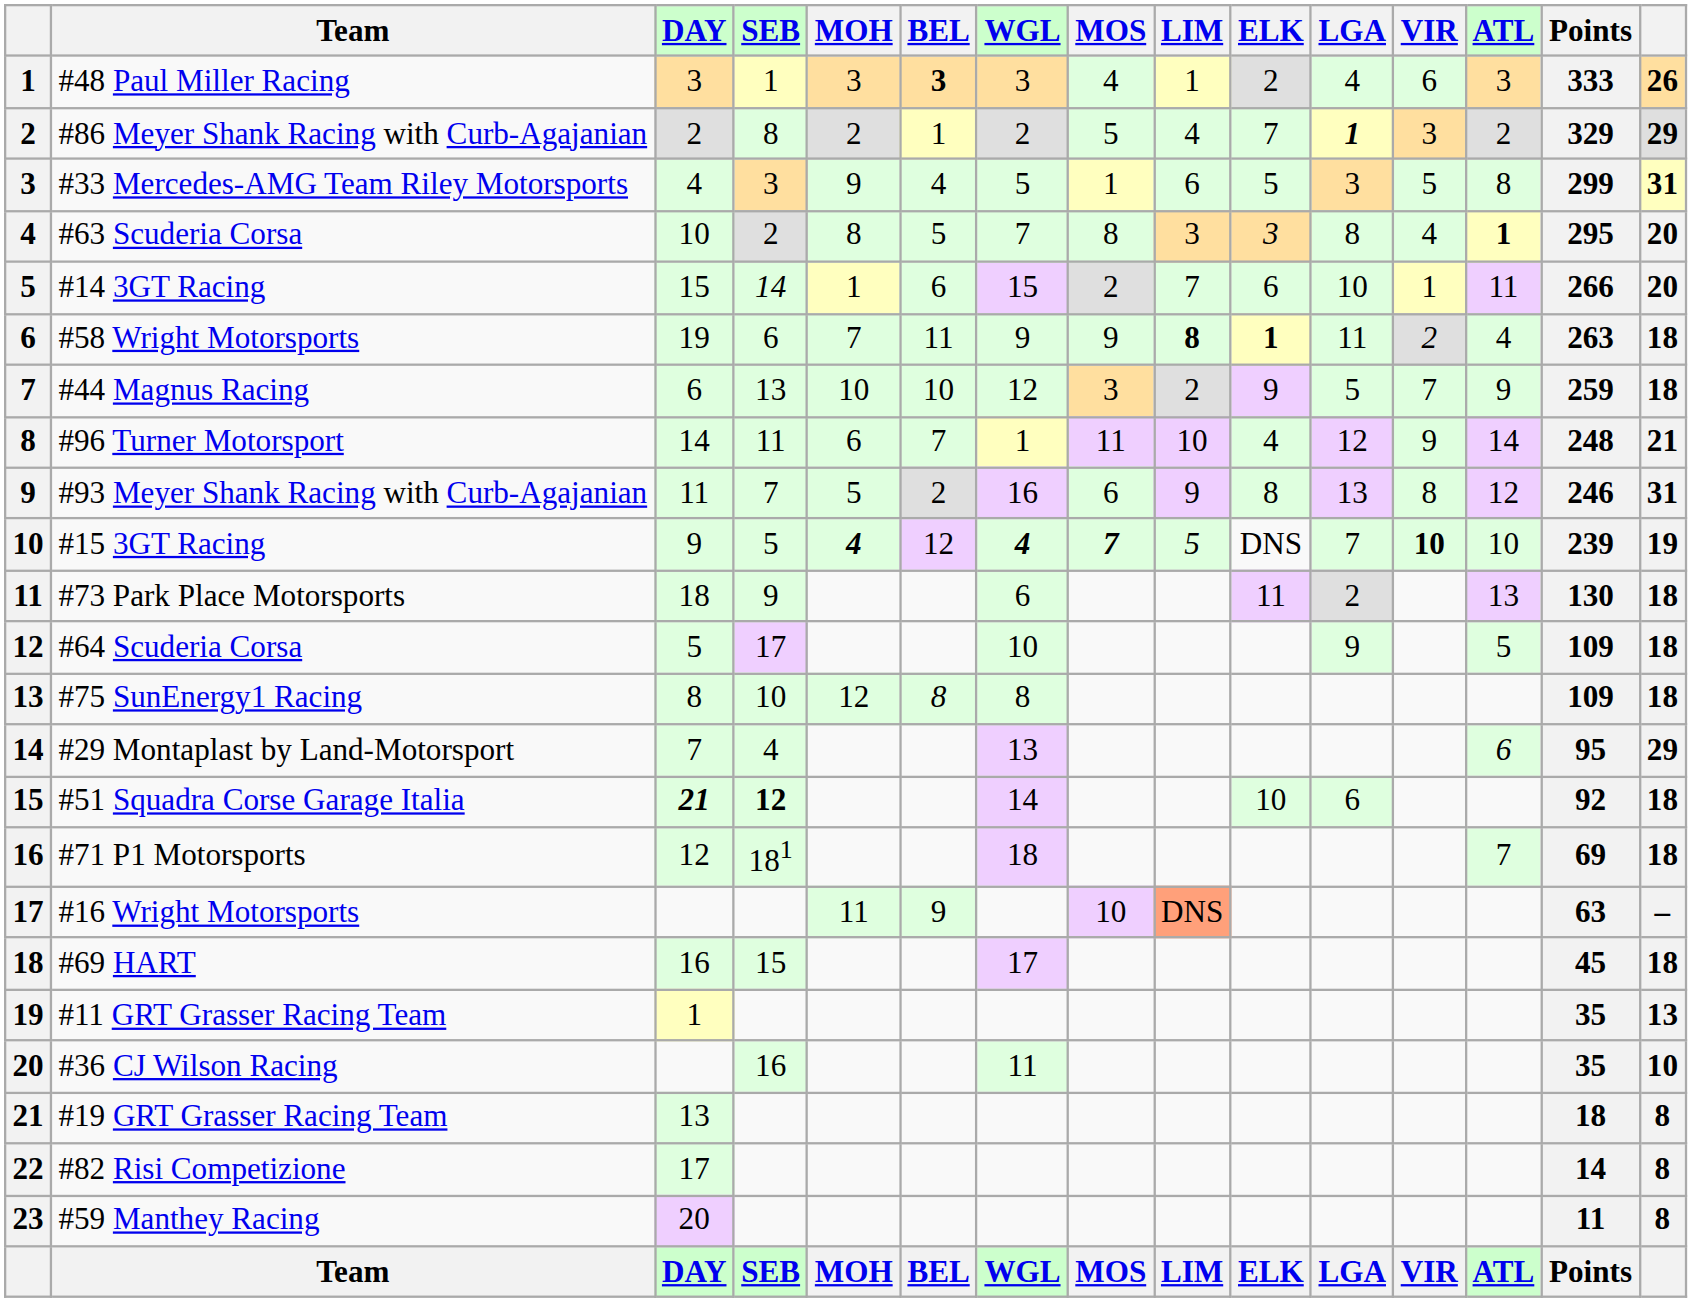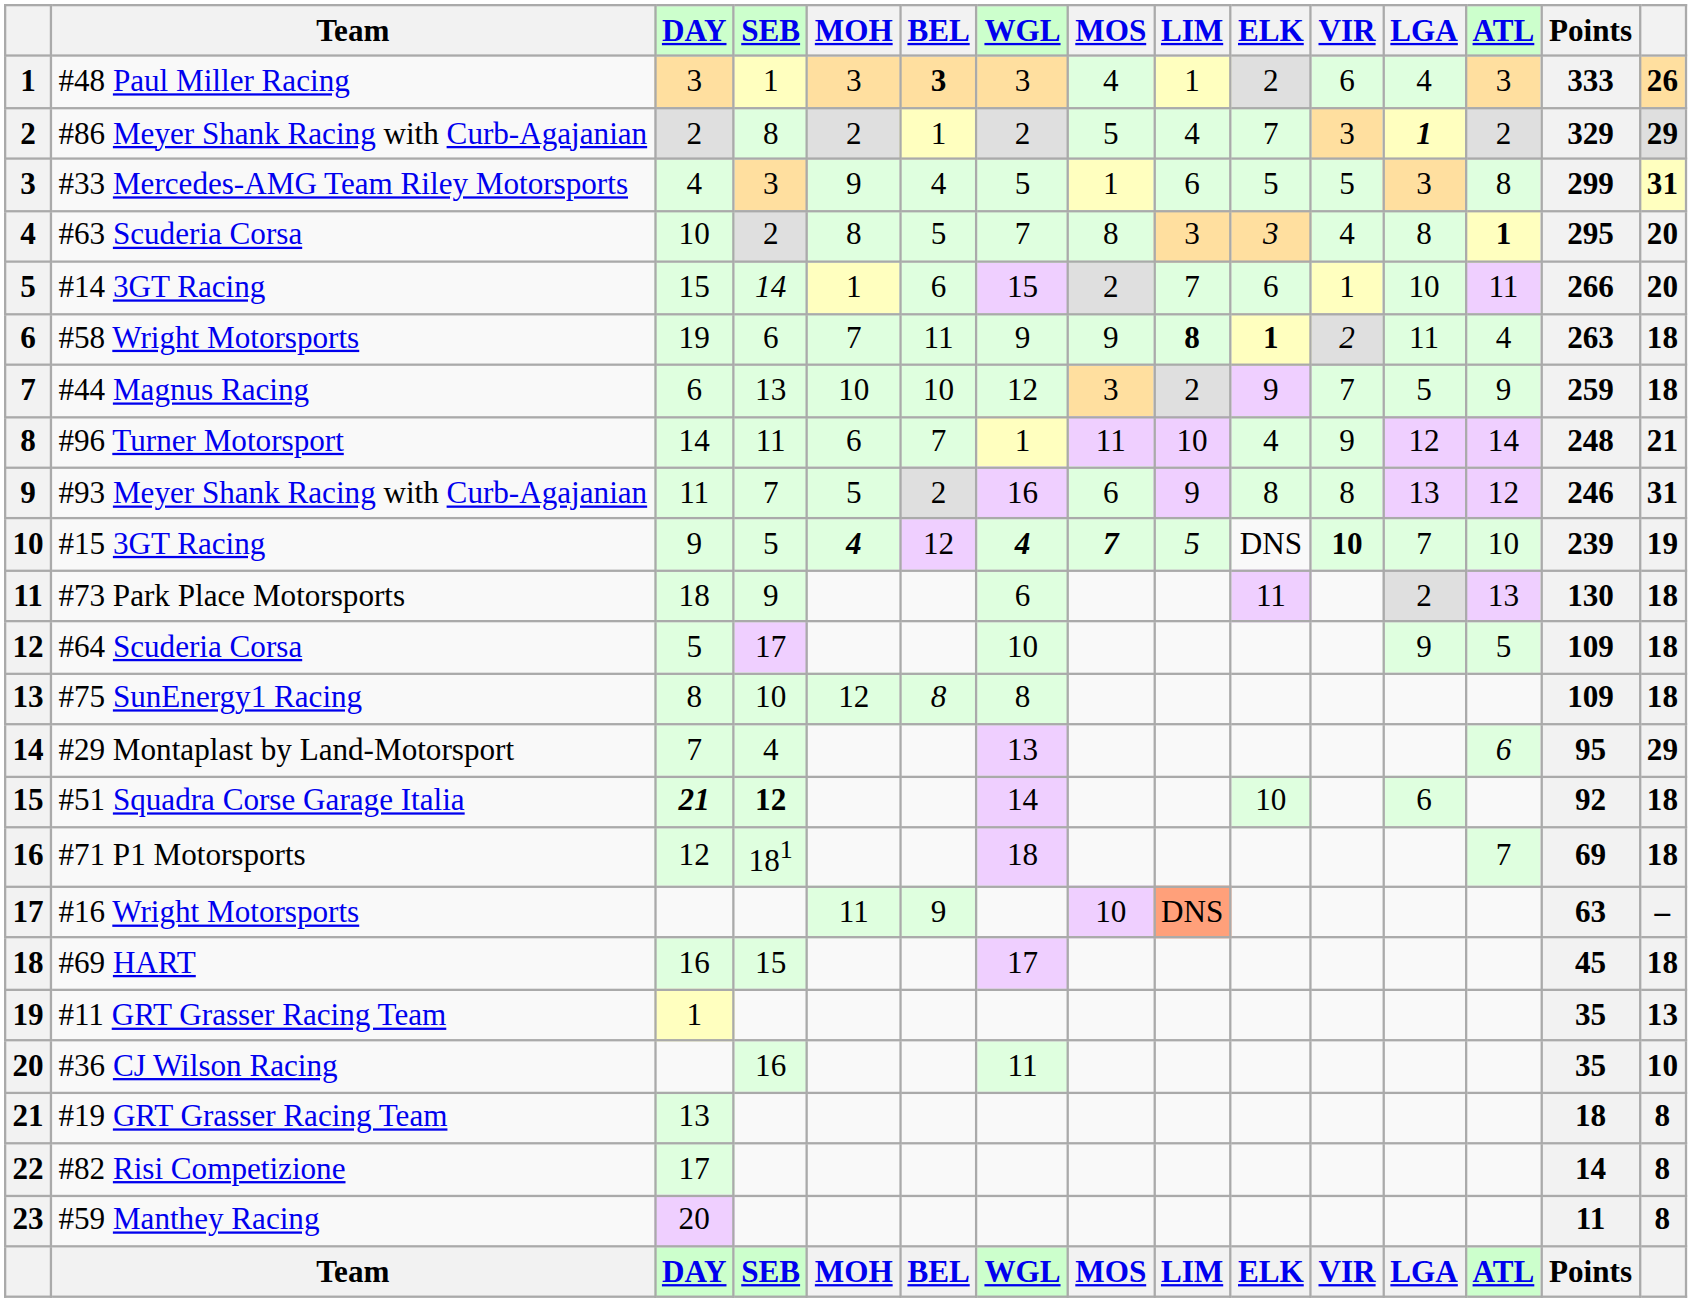columns swapped: VIR <-> LGA
